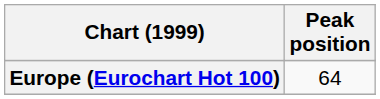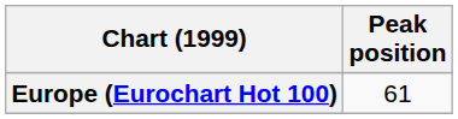Europe (Eurochart Hot 100) | Peak position: 64 -> 61
